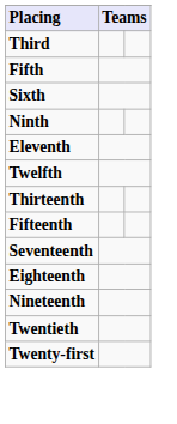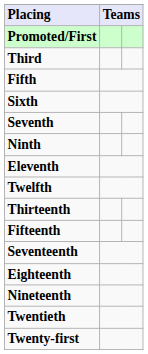+ row: Promoted/First
+ row: Seventh
